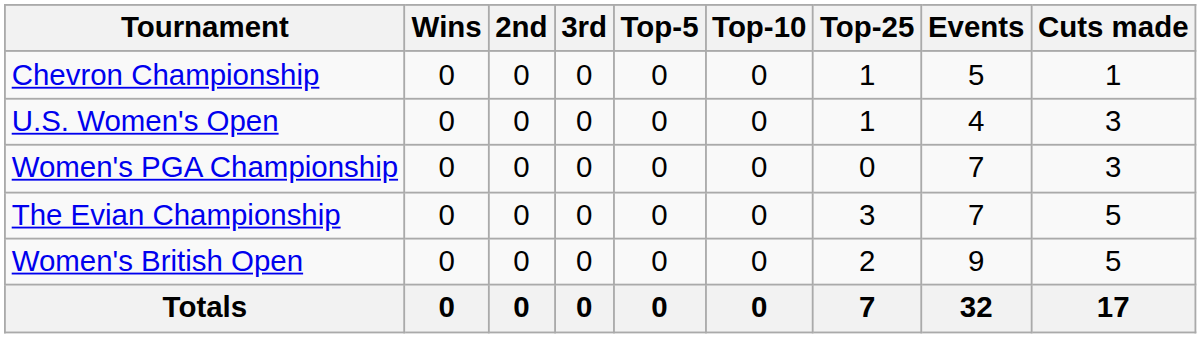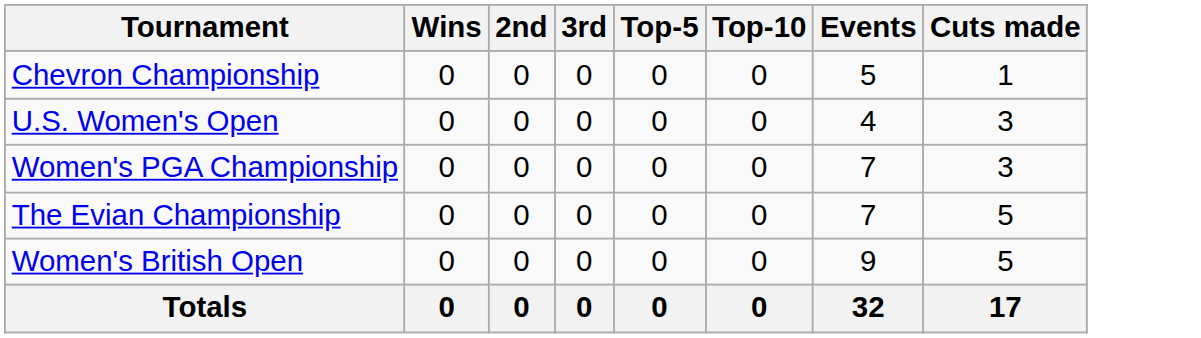- column: Top-25 | 1 | 1 | 0 | 3 | 2 | 7
